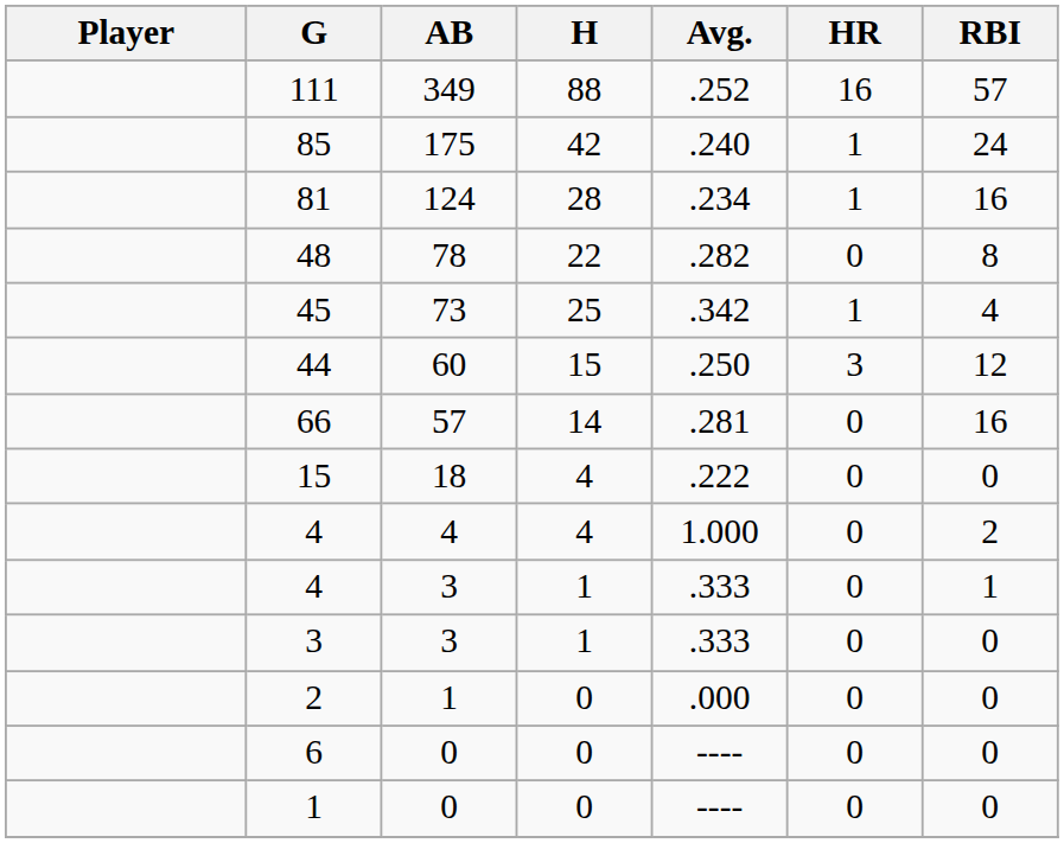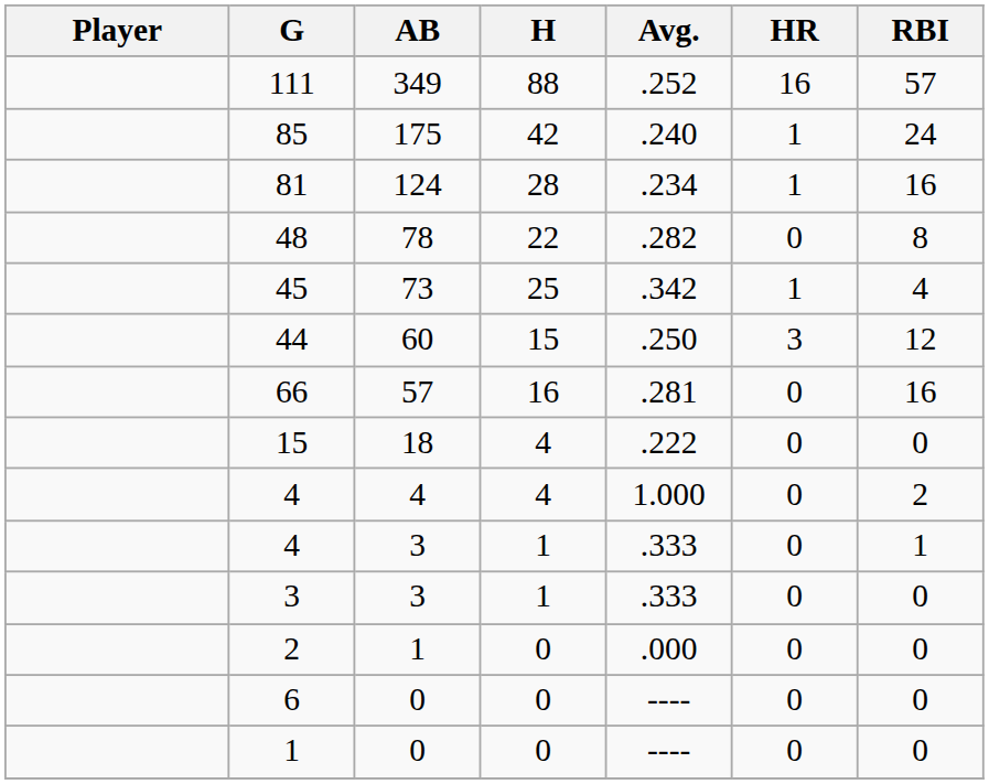66 | H: 14 -> 16
